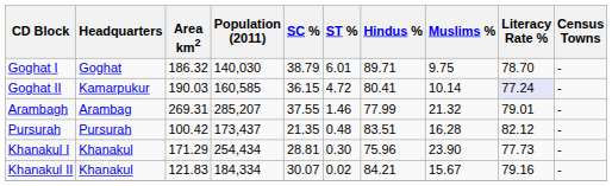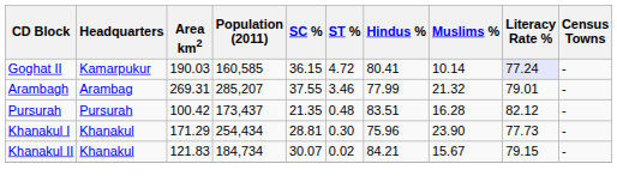- row: Goghat I | Goghat | 186.32 | 140,030 | 38.79 | 6.01 | 89.71 | 9.75 | 78.70 | -
Arambagh | ST %: 1.46 -> 3.46
Khanakul II | Population (2011): 184,334 -> 184,734
Khanakul II | Literacy Rate %: 79.16 -> 79.15
